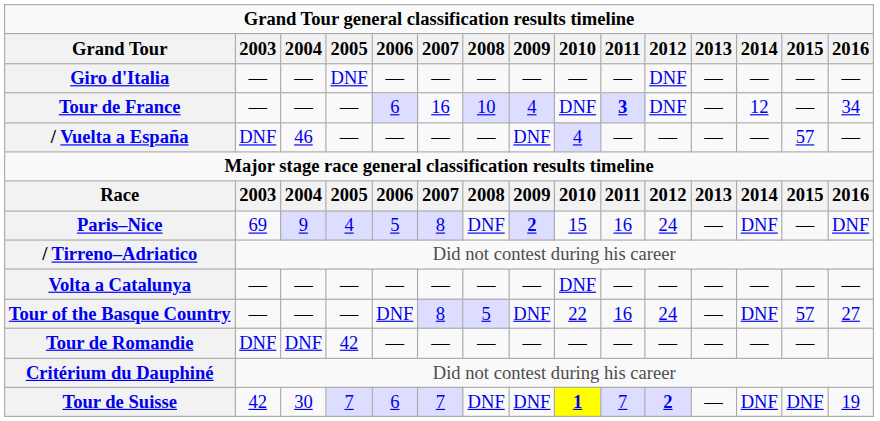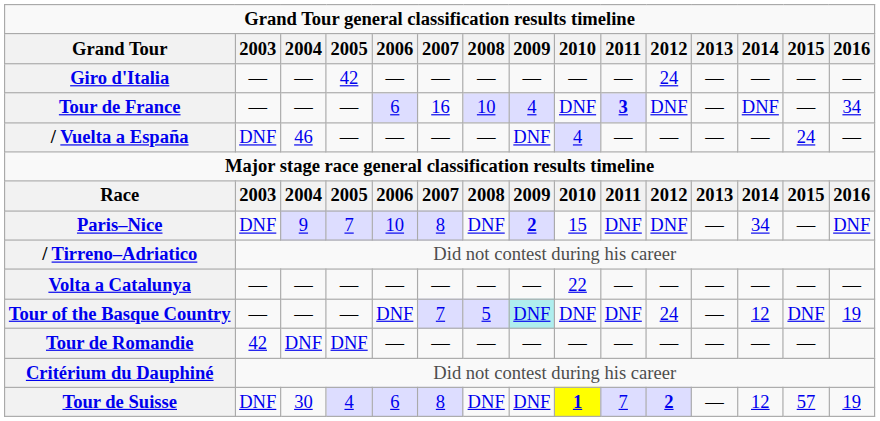Giro d'Italia | 2005: DNF -> 42
Giro d'Italia | 2012: DNF -> 24
Tour de France | 2014: 12 -> DNF
/ Vuelta a España | 2015: 57 -> 24
Paris–Nice | 2003: 69 -> DNF
Paris–Nice | 2005: 4 -> 7
Paris–Nice | 2006: 5 -> 10
Paris–Nice | 2011: 16 -> DNF
Paris–Nice | 2012: 24 -> DNF
Paris–Nice | 2014: DNF -> 34
Volta a Catalunya | 2010: DNF -> 22
Tour of the Basque Country | 2007: 8 -> 7
Tour of the Basque Country | 2009: no background -> paleturquoise background
Tour of the Basque Country | 2010: 22 -> DNF
Tour of the Basque Country | 2011: 16 -> DNF
Tour of the Basque Country | 2014: DNF -> 12
Tour of the Basque Country | 2015: 57 -> DNF
Tour of the Basque Country | 2016: 27 -> 19
Tour de Romandie | 2003: DNF -> 42
Tour de Romandie | 2005: 42 -> DNF
Tour de Suisse | 2003: 42 -> DNF
Tour de Suisse | 2005: 7 -> 4
Tour de Suisse | 2007: 7 -> 8
Tour de Suisse | 2014: DNF -> 12
Tour de Suisse | 2015: DNF -> 57
